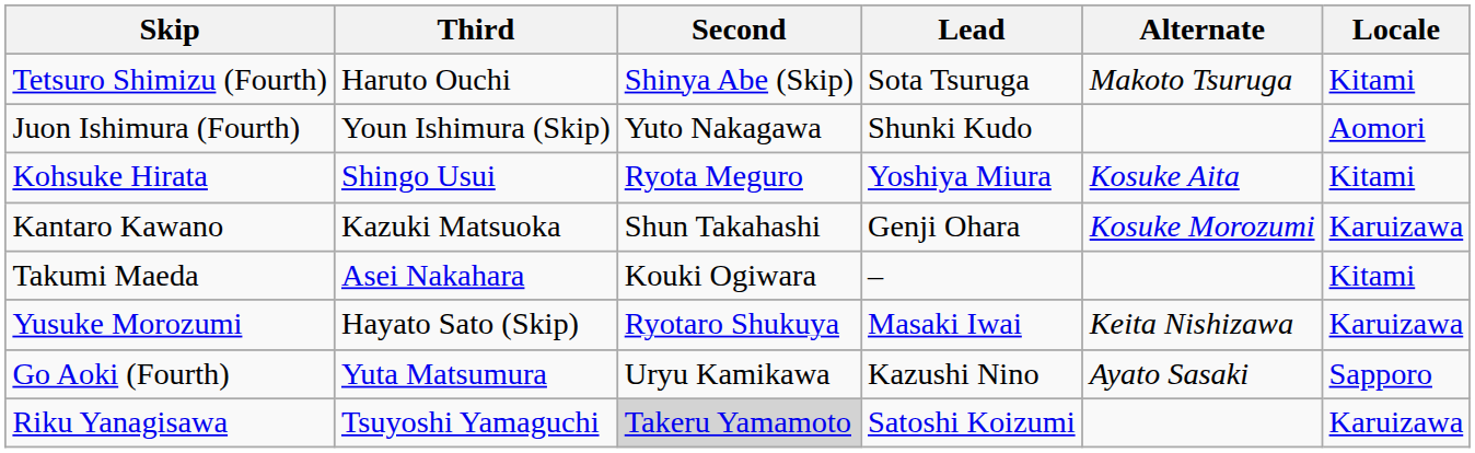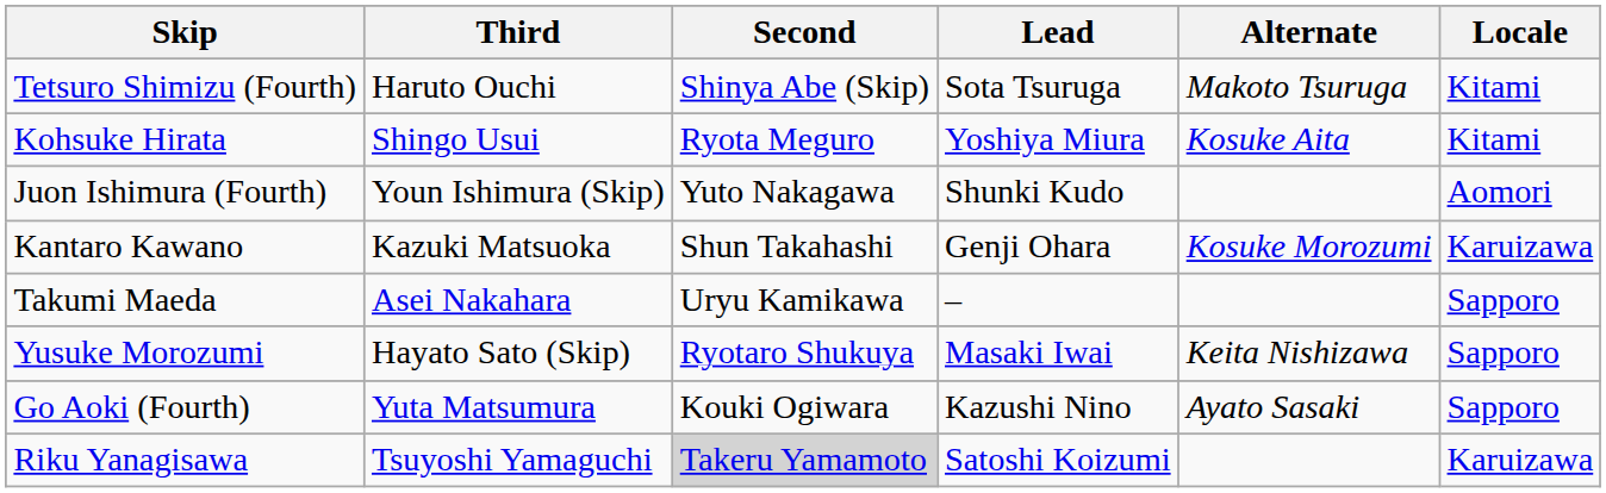rows swapped: Kohsuke Hirata <-> Juon Ishimura (Fourth)
Takumi Maeda | Second: Kouki Ogiwara -> Uryu Kamikawa
Takumi Maeda | Locale: Kitami -> Sapporo
Yusuke Morozumi | Locale: Karuizawa -> Sapporo
Go Aoki (Fourth) | Second: Uryu Kamikawa -> Kouki Ogiwara
